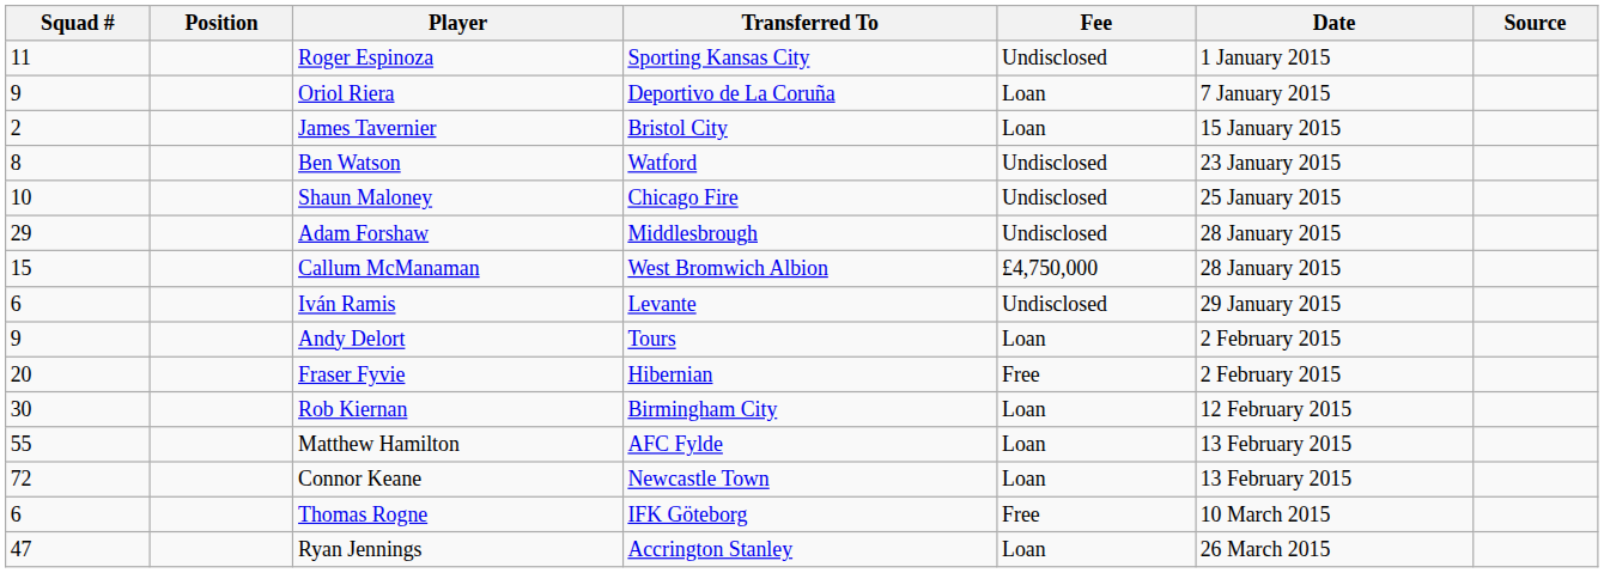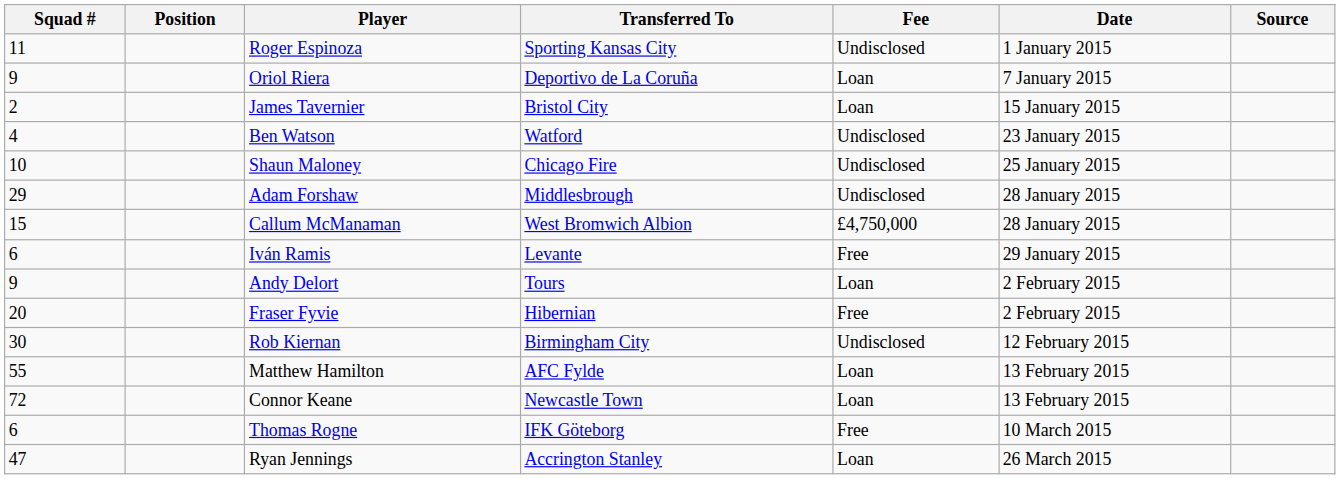Ben Watson | Squad #: 8 -> 4
Iván Ramis | Fee: Undisclosed -> Free
Rob Kiernan | Fee: Loan -> Undisclosed
